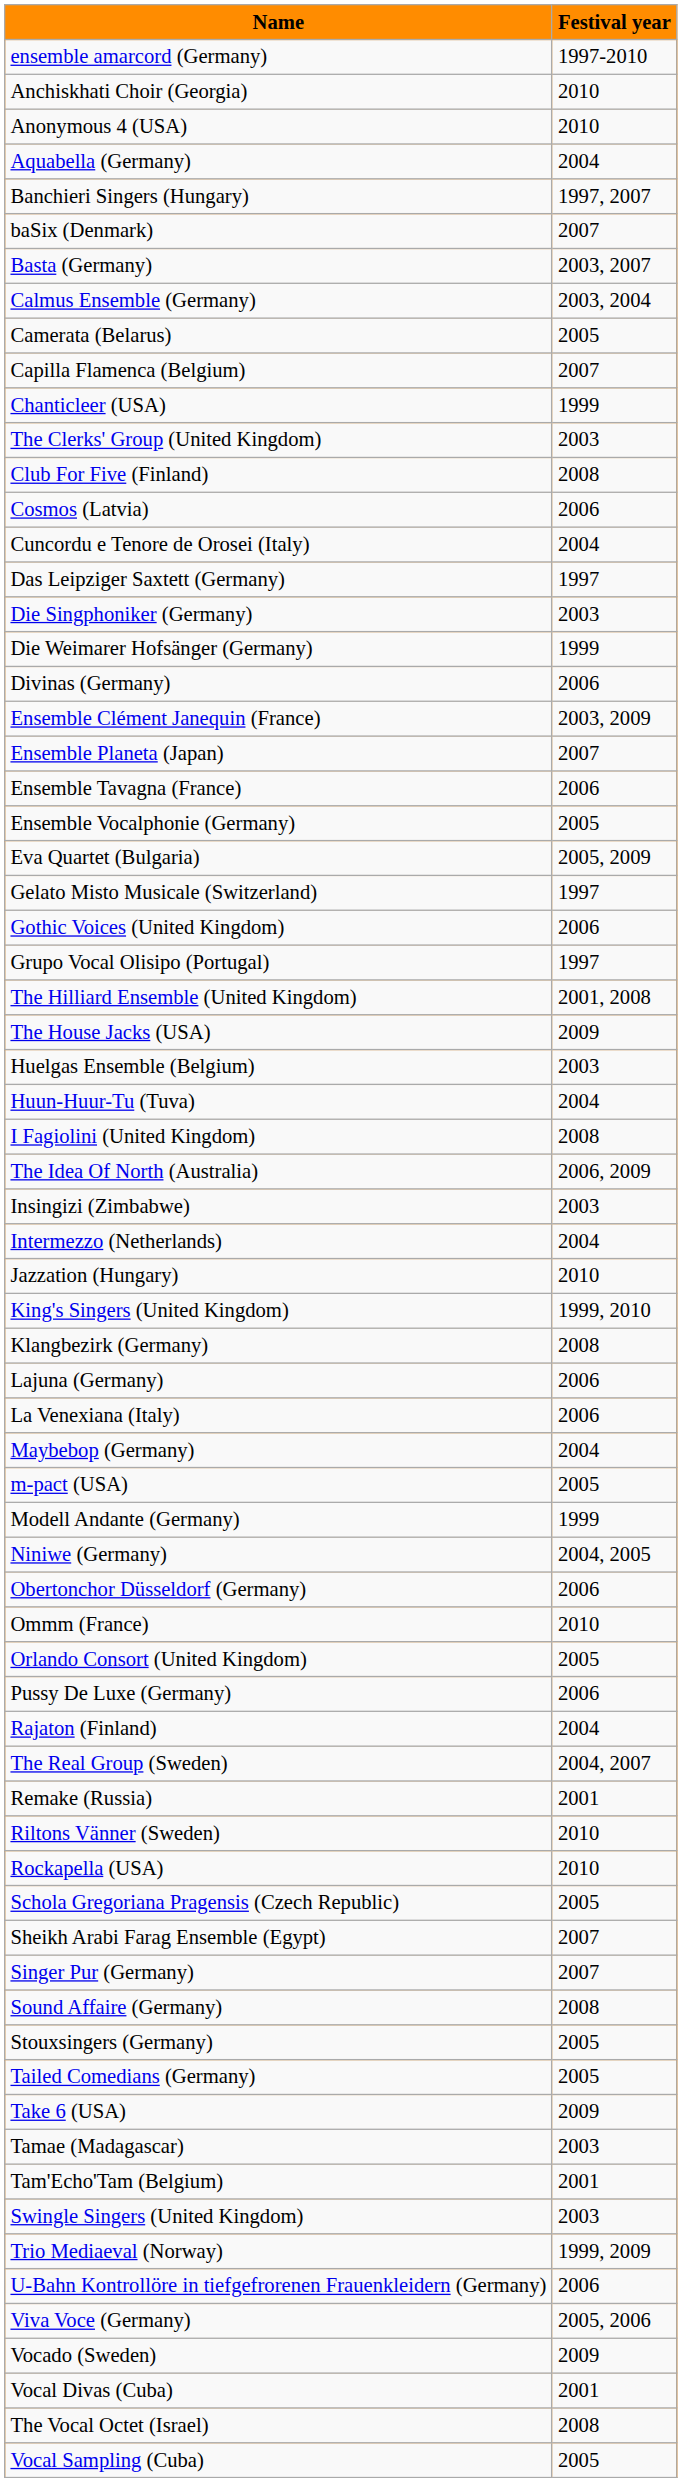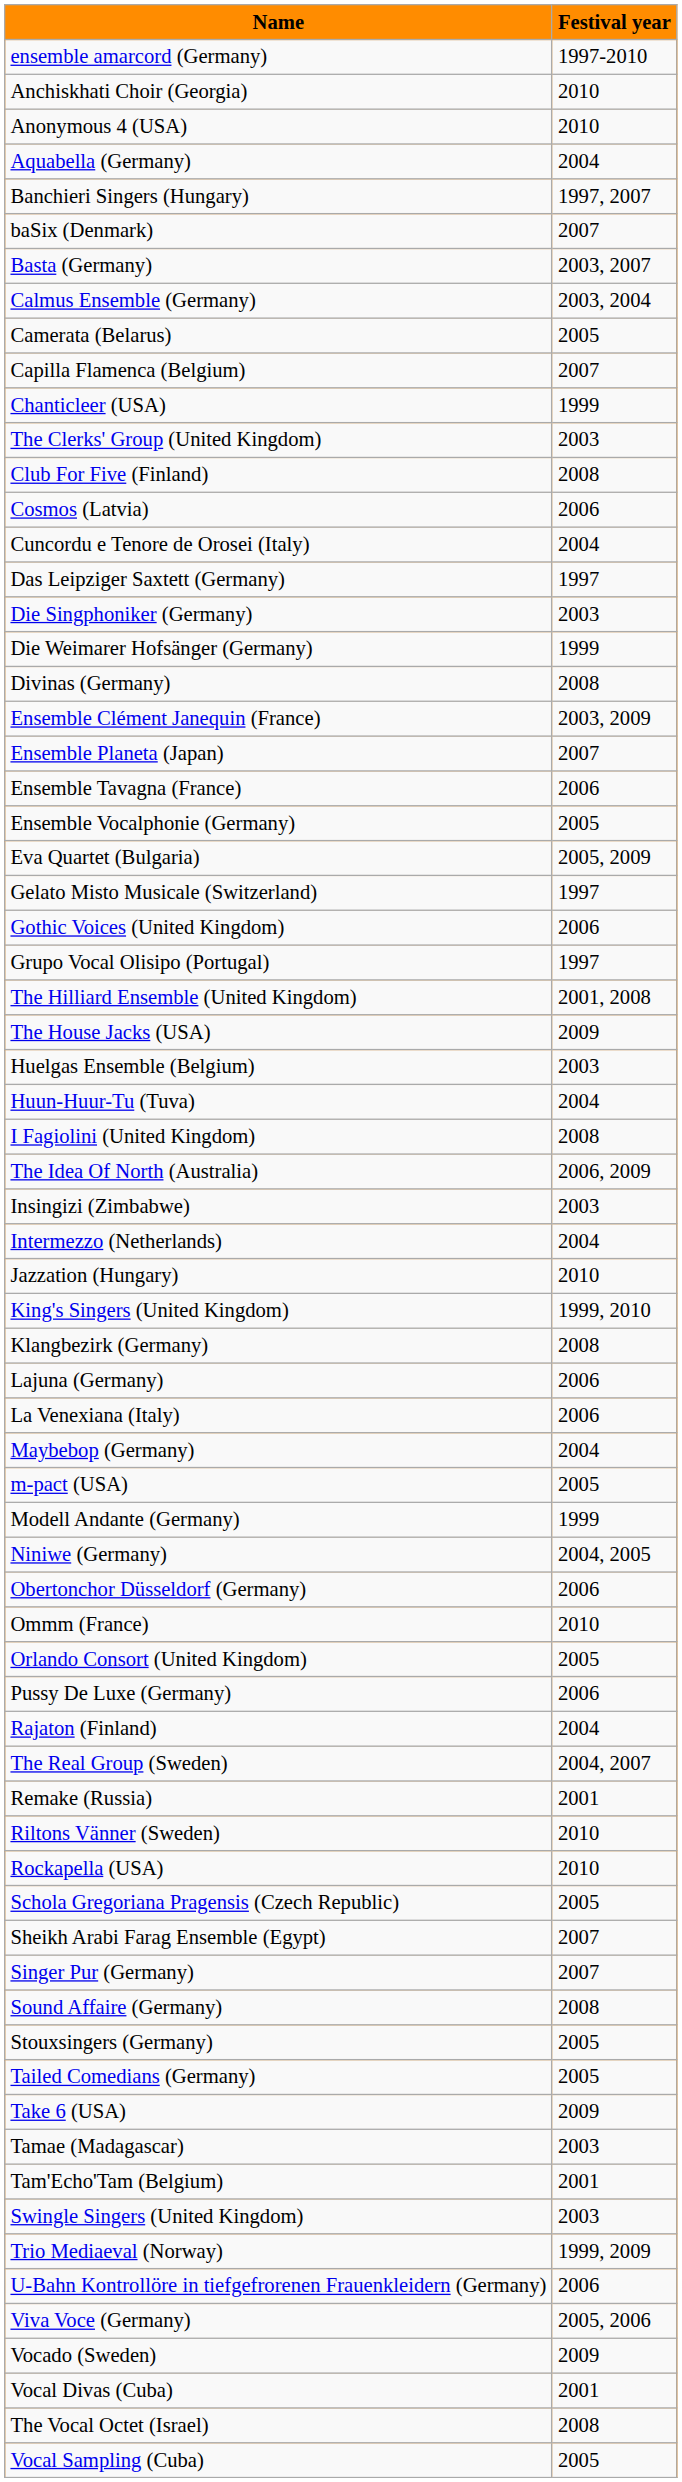Divinas (Germany) | Festival year: 2006 -> 2008
